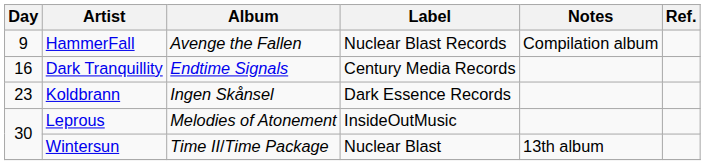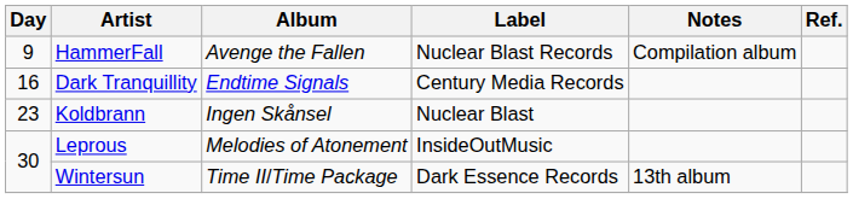Koldbrann | Label: Dark Essence Records -> Nuclear Blast
Wintersun | Label: Nuclear Blast -> Dark Essence Records
